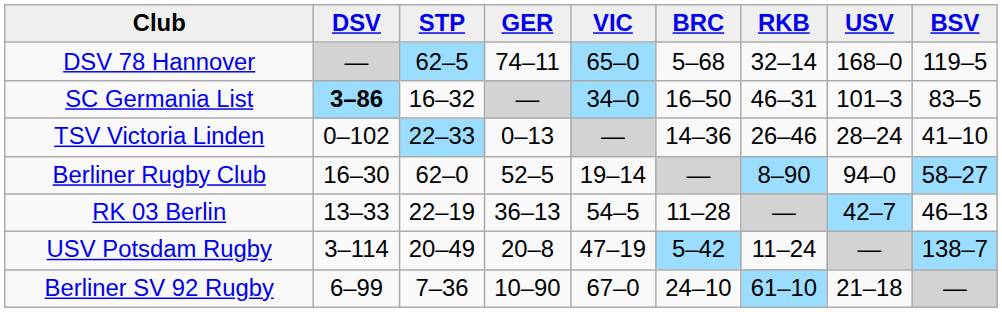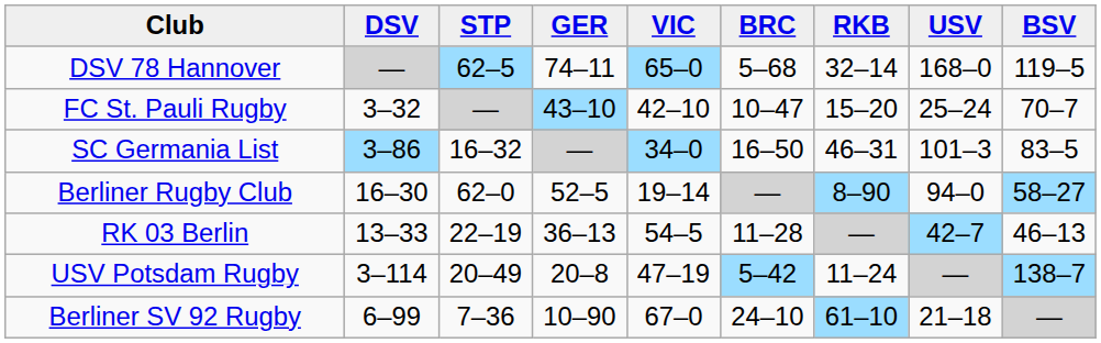+ row: FC St. Pauli Rugby | 3–32 | — | 43–10 | 42–10 | 10–47 | 15–20 | 25–24 | 70–7
SC Germania List | DSV: bold -> normal
- row: TSV Victoria Linden | 0–102 | 22–33 | 0–13 | — | 14–36 | 26–46 | 28–24 | 41–10
